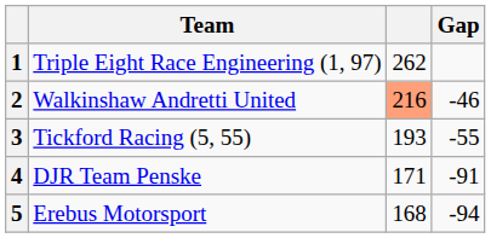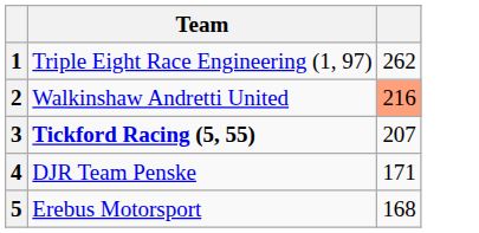- column: Gap | -46 | -55 | -91 | -94
3 | Team: normal -> bold
3 | column 3: 193 -> 207
